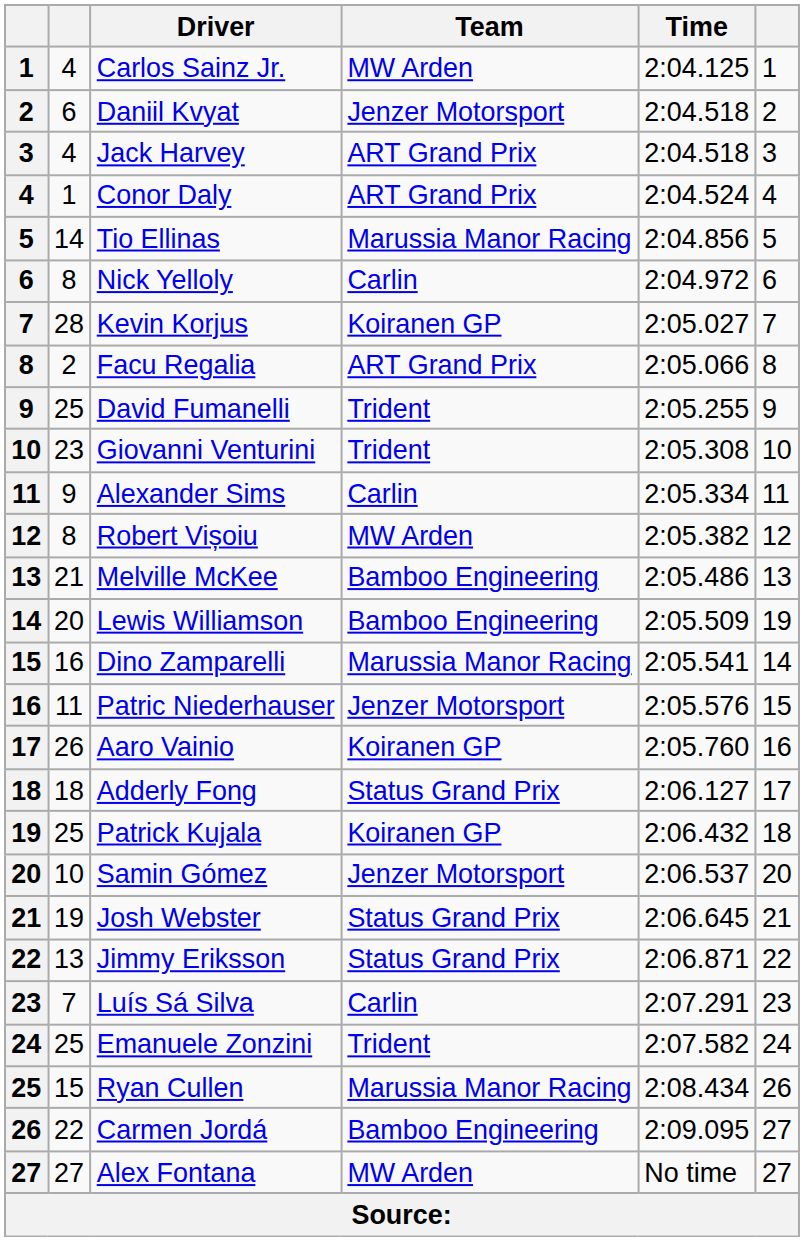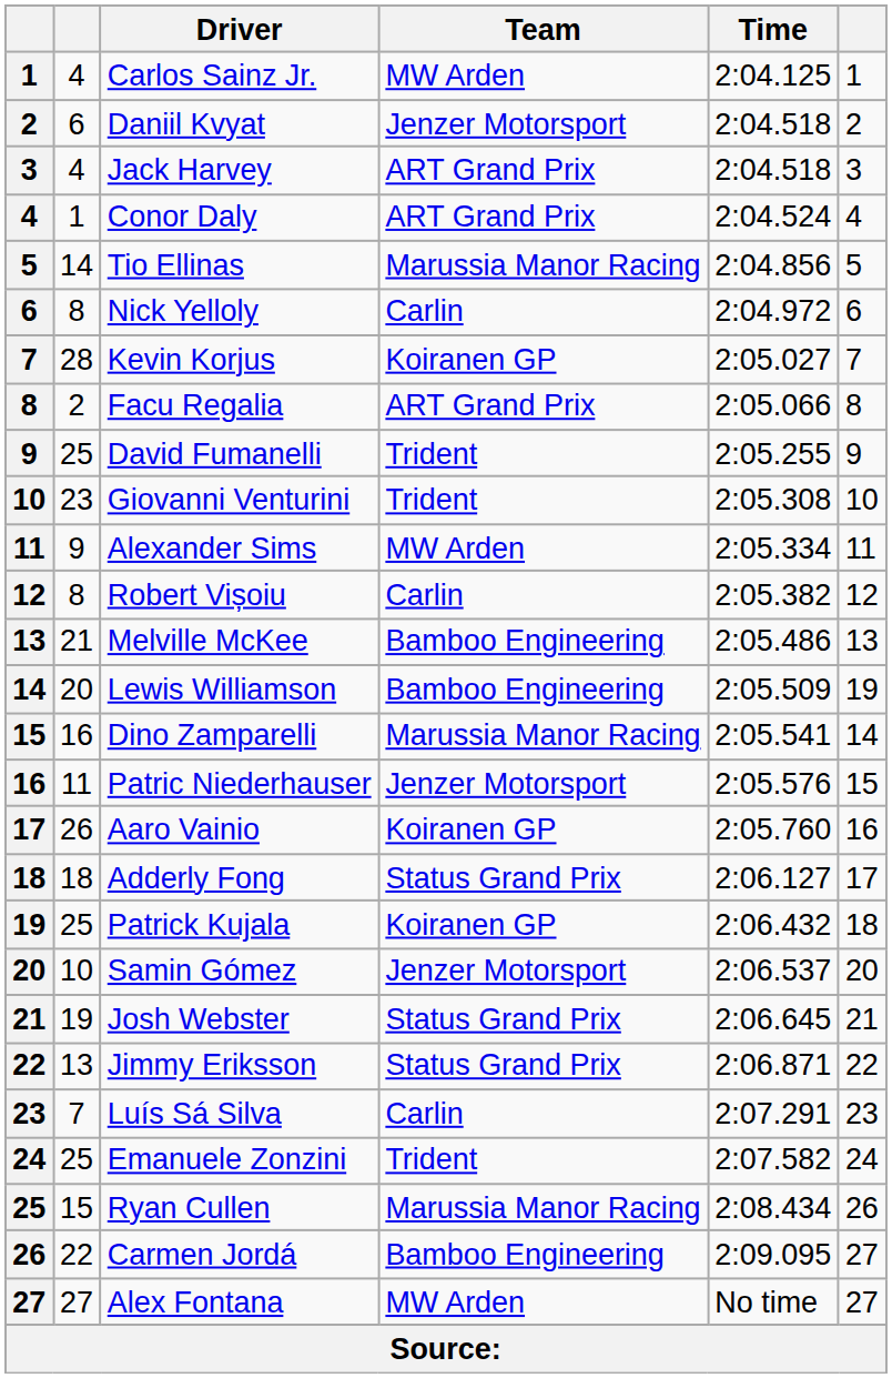Alexander Sims | Team: Carlin -> MW Arden
Robert Vișoiu | Team: MW Arden -> Carlin
